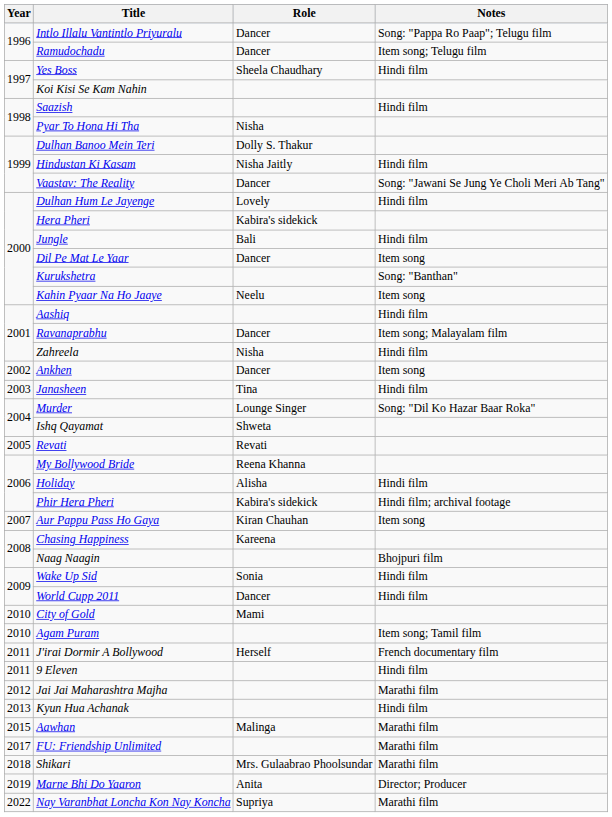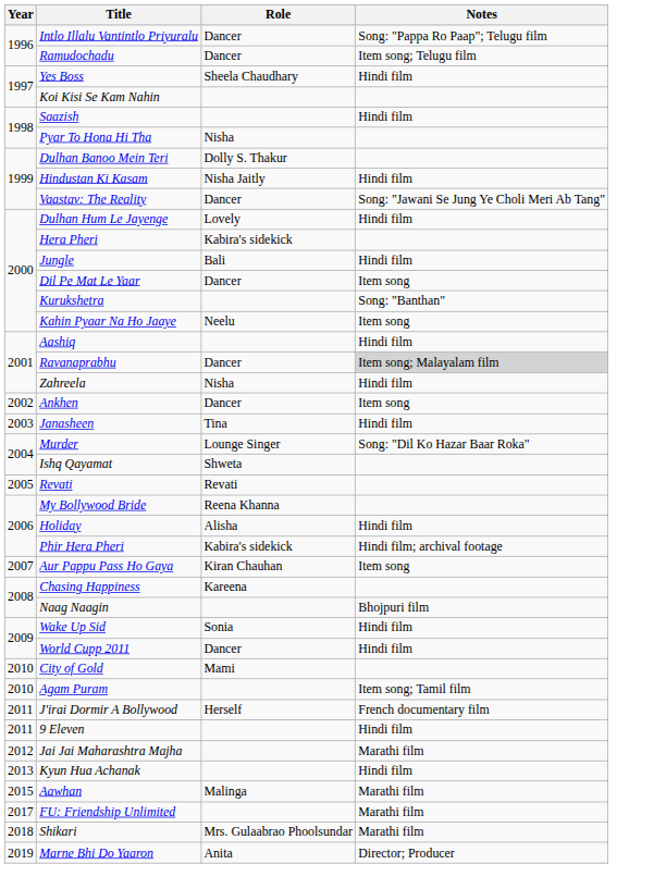Ravanaprabhu | Notes: no background -> lightgrey background
- row: 2022 | Nay Varanbhat Loncha Kon Nay Koncha | Supriya | Marathi film
